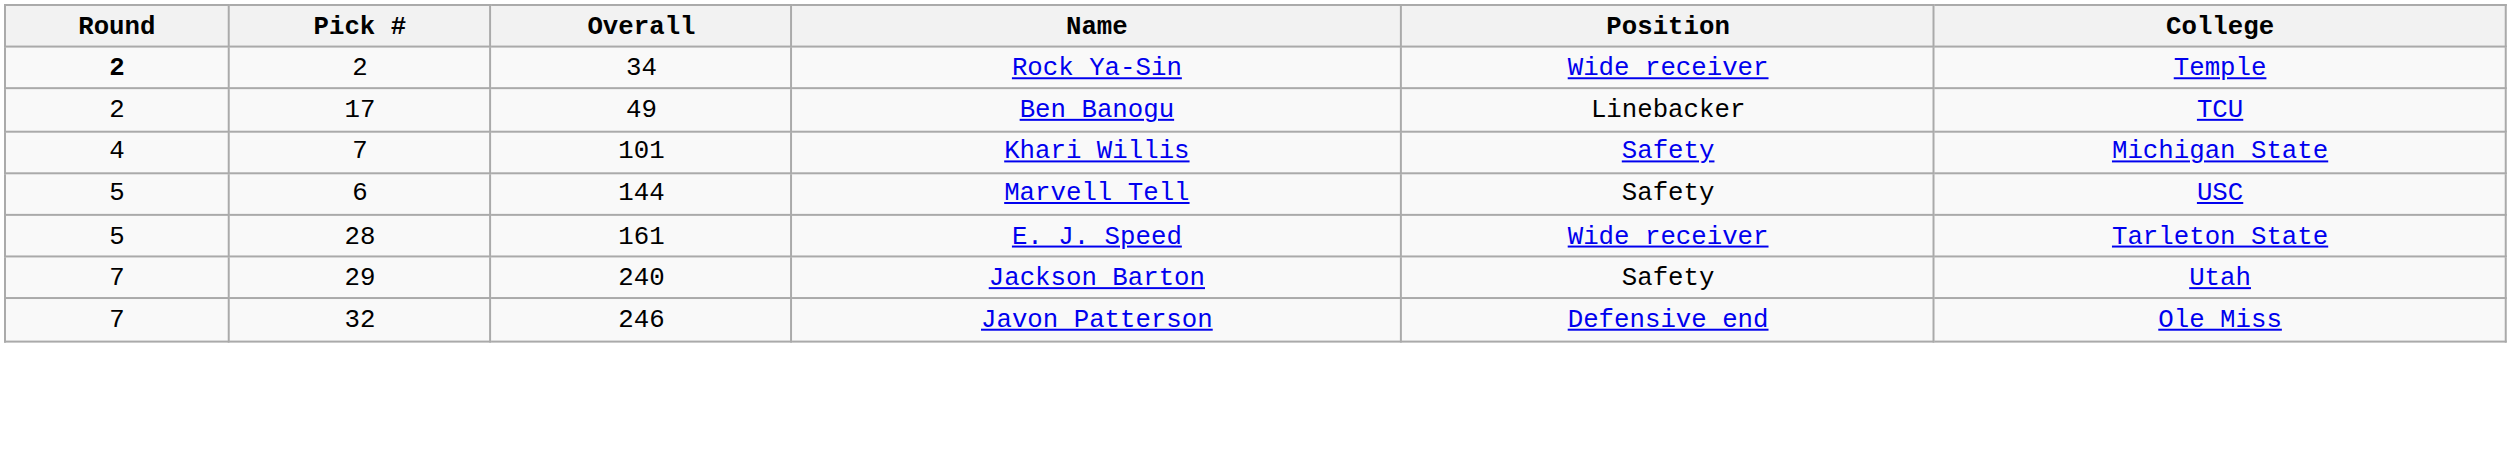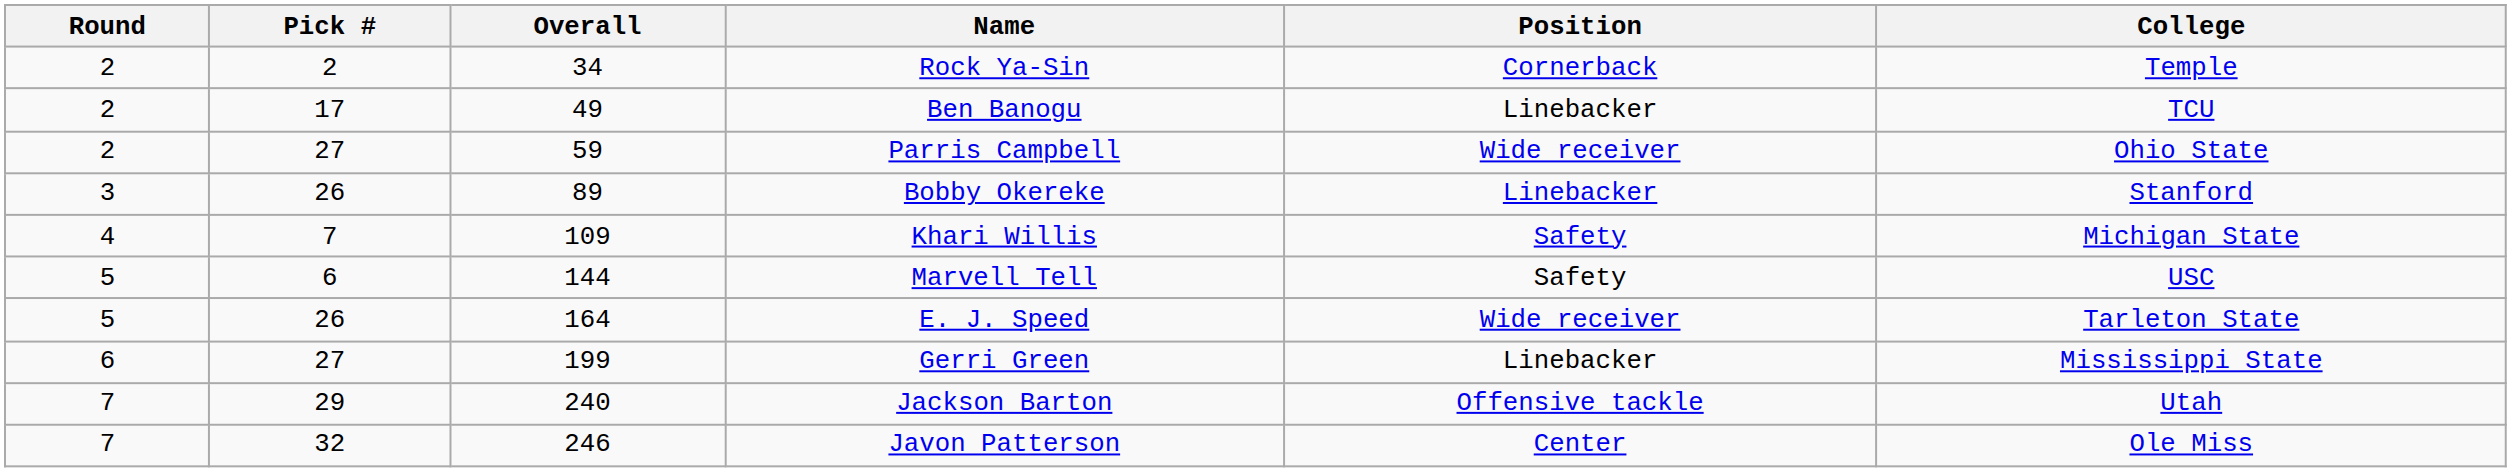Rock Ya-Sin | Round: bold -> normal
Rock Ya-Sin | Position: Wide receiver -> Cornerback
+ row: 2 | 27 | 59 | Parris Campbell | Wide receiver | Ohio State
+ row: 3 | 26 | 89 | Bobby Okereke | Linebacker | Stanford
Khari Willis | Overall: 101 -> 109
E. J. Speed | Pick #: 28 -> 26
E. J. Speed | Overall: 161 -> 164
+ row: 6 | 27 | 199 | Gerri Green | Linebacker | Mississippi State
Jackson Barton | Position: Safety -> Offensive tackle
Javon Patterson | Position: Defensive end -> Center
